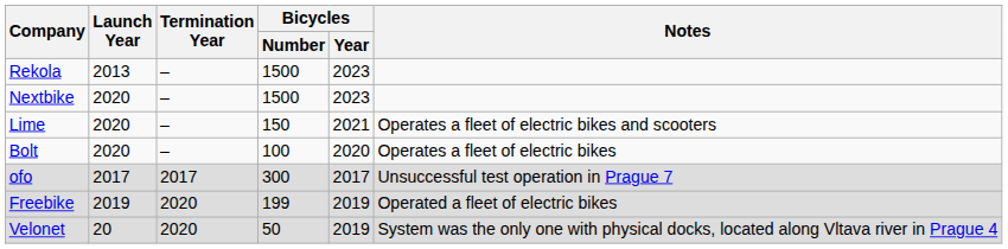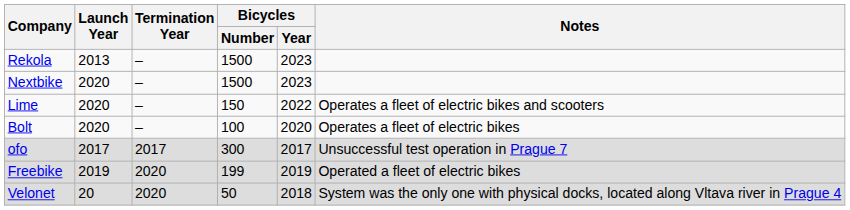Lime | Bicycles / Year: 2021 -> 2022
Velonet | Bicycles / Year: 2019 -> 2018
